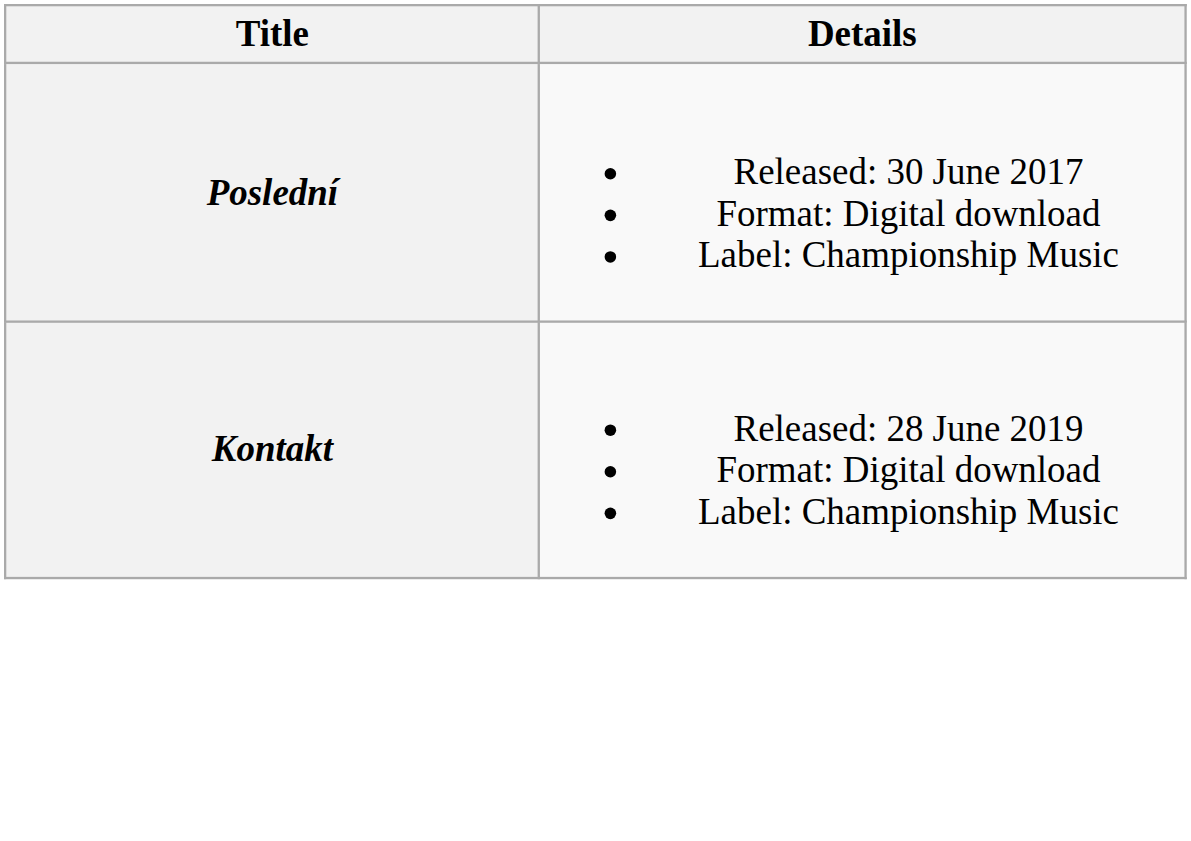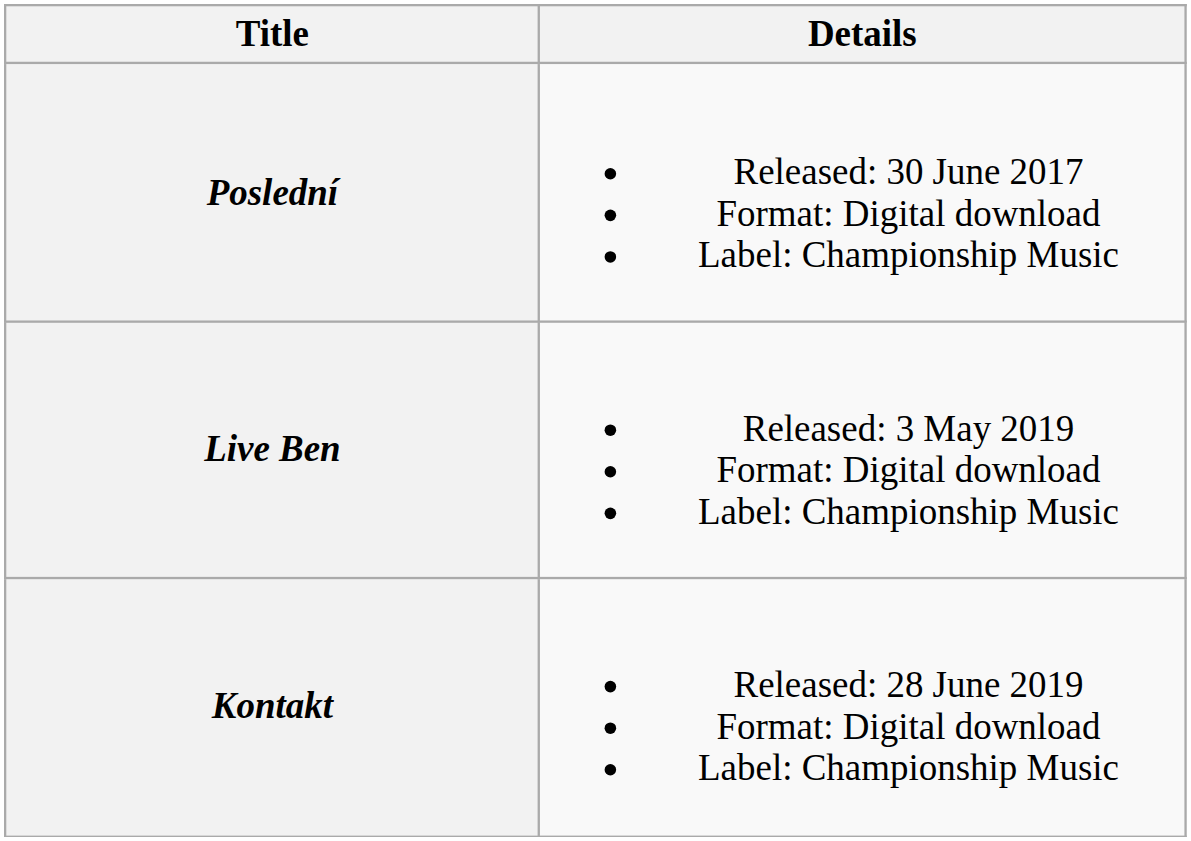+ row: Live Ben | Released: 3 May 2019 Format: Digital download Label: Championship Music
